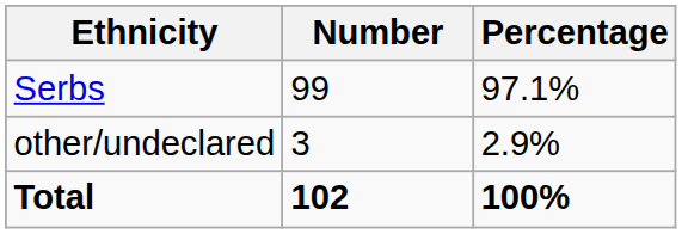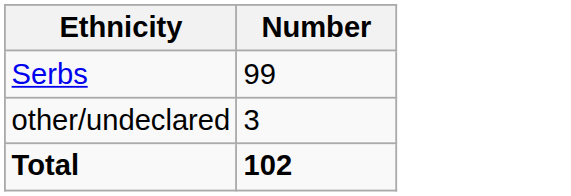- column: Percentage | 97.1% | 2.9% | 100%
